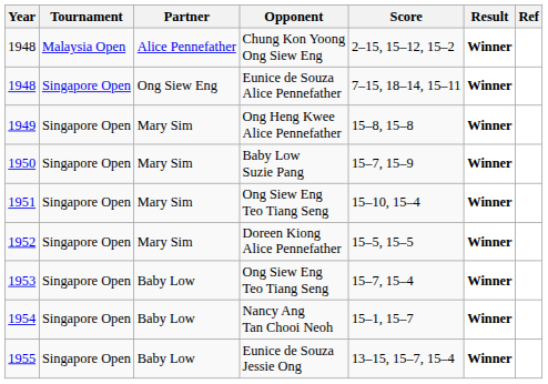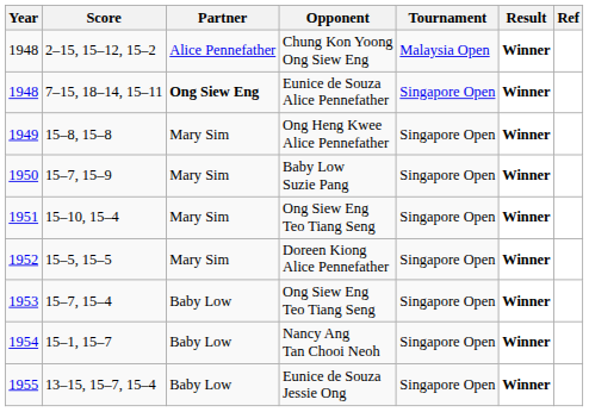columns swapped: Tournament <-> Score
1948 / Eunice de Souza Alice Pennefather | Partner: normal -> bold
